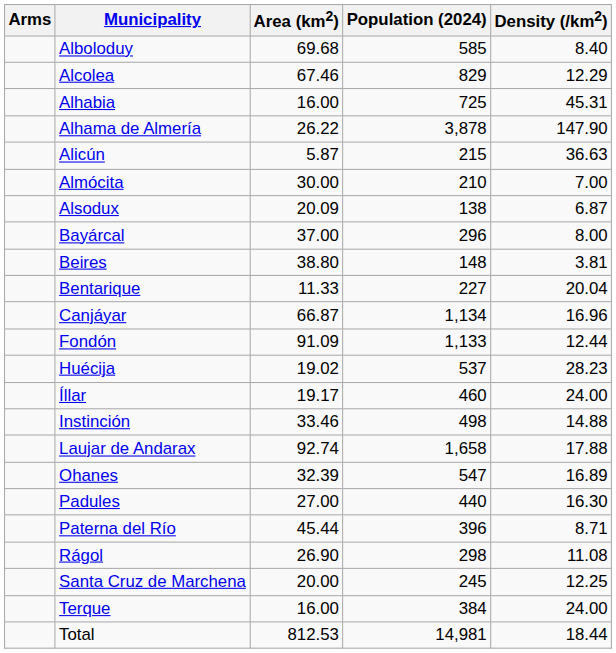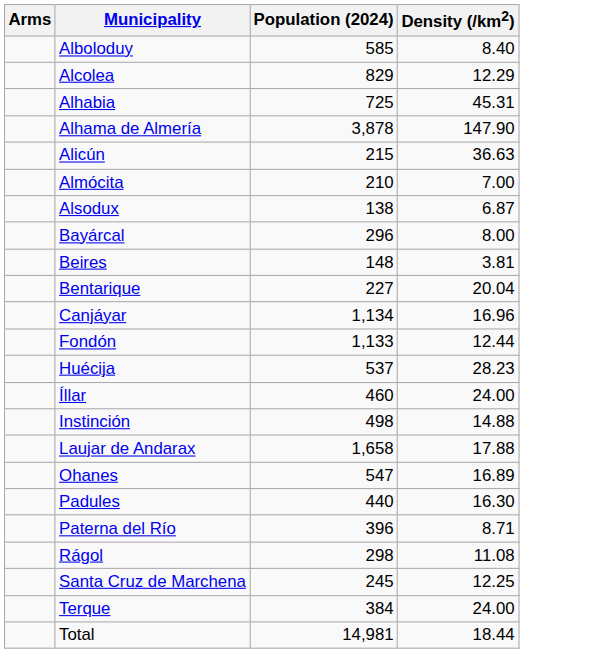- column: Area (km2) | 69.68 | 67.46 | 16.00 | 26.22 | 5.87 | 30.00 | 20.09 | 37.00 | 38.80 | 11.33 | 66.87 | 91.09 | 19.02 | 19.17 | 33.46 | 92.74 | 32.39 | 27.00 | 45.44 | 26.90 | 20.00 | 16.00 | 812.53
